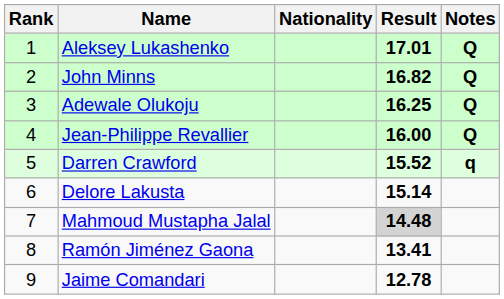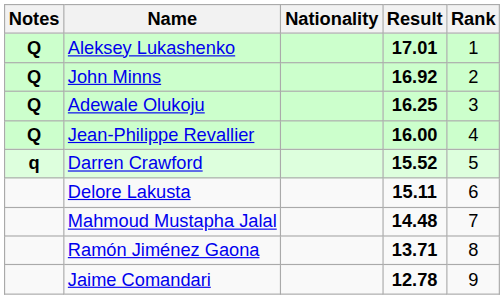columns swapped: Rank <-> Notes
John Minns | Result: 16.82 -> 16.92
Delore Lakusta | Result: 15.14 -> 15.11
Mahmoud Mustapha Jalal | Result: lightgrey background -> no background
Ramón Jiménez Gaona | Result: 13.41 -> 13.71
